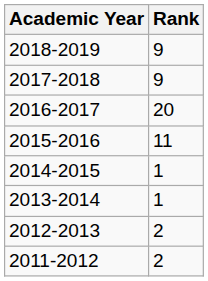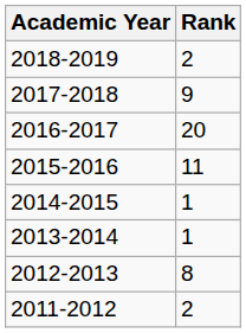2018-2019 | Rank: 9 -> 2
2012-2013 | Rank: 2 -> 8
